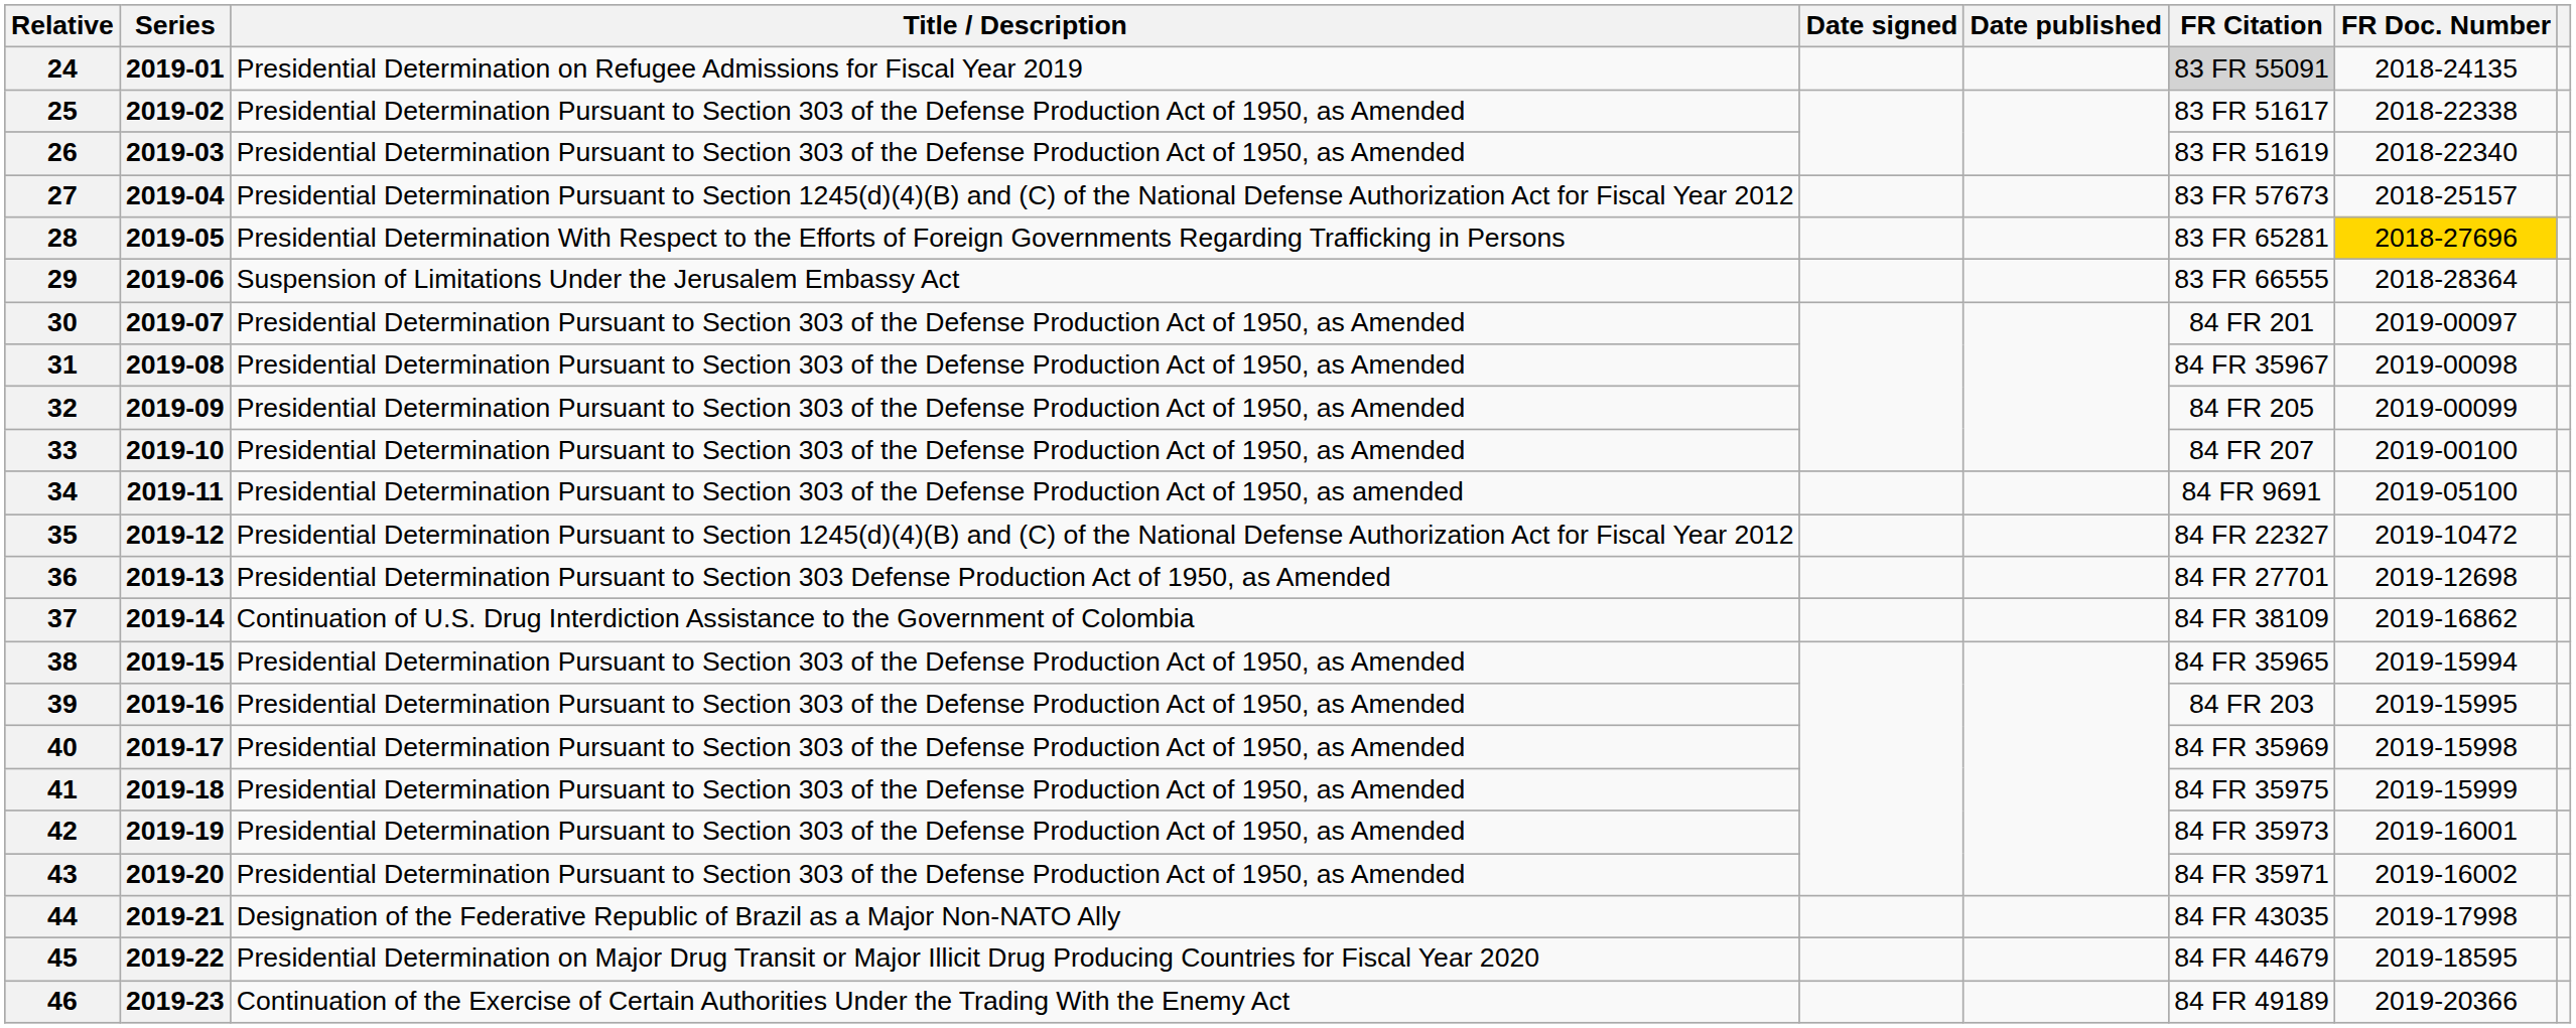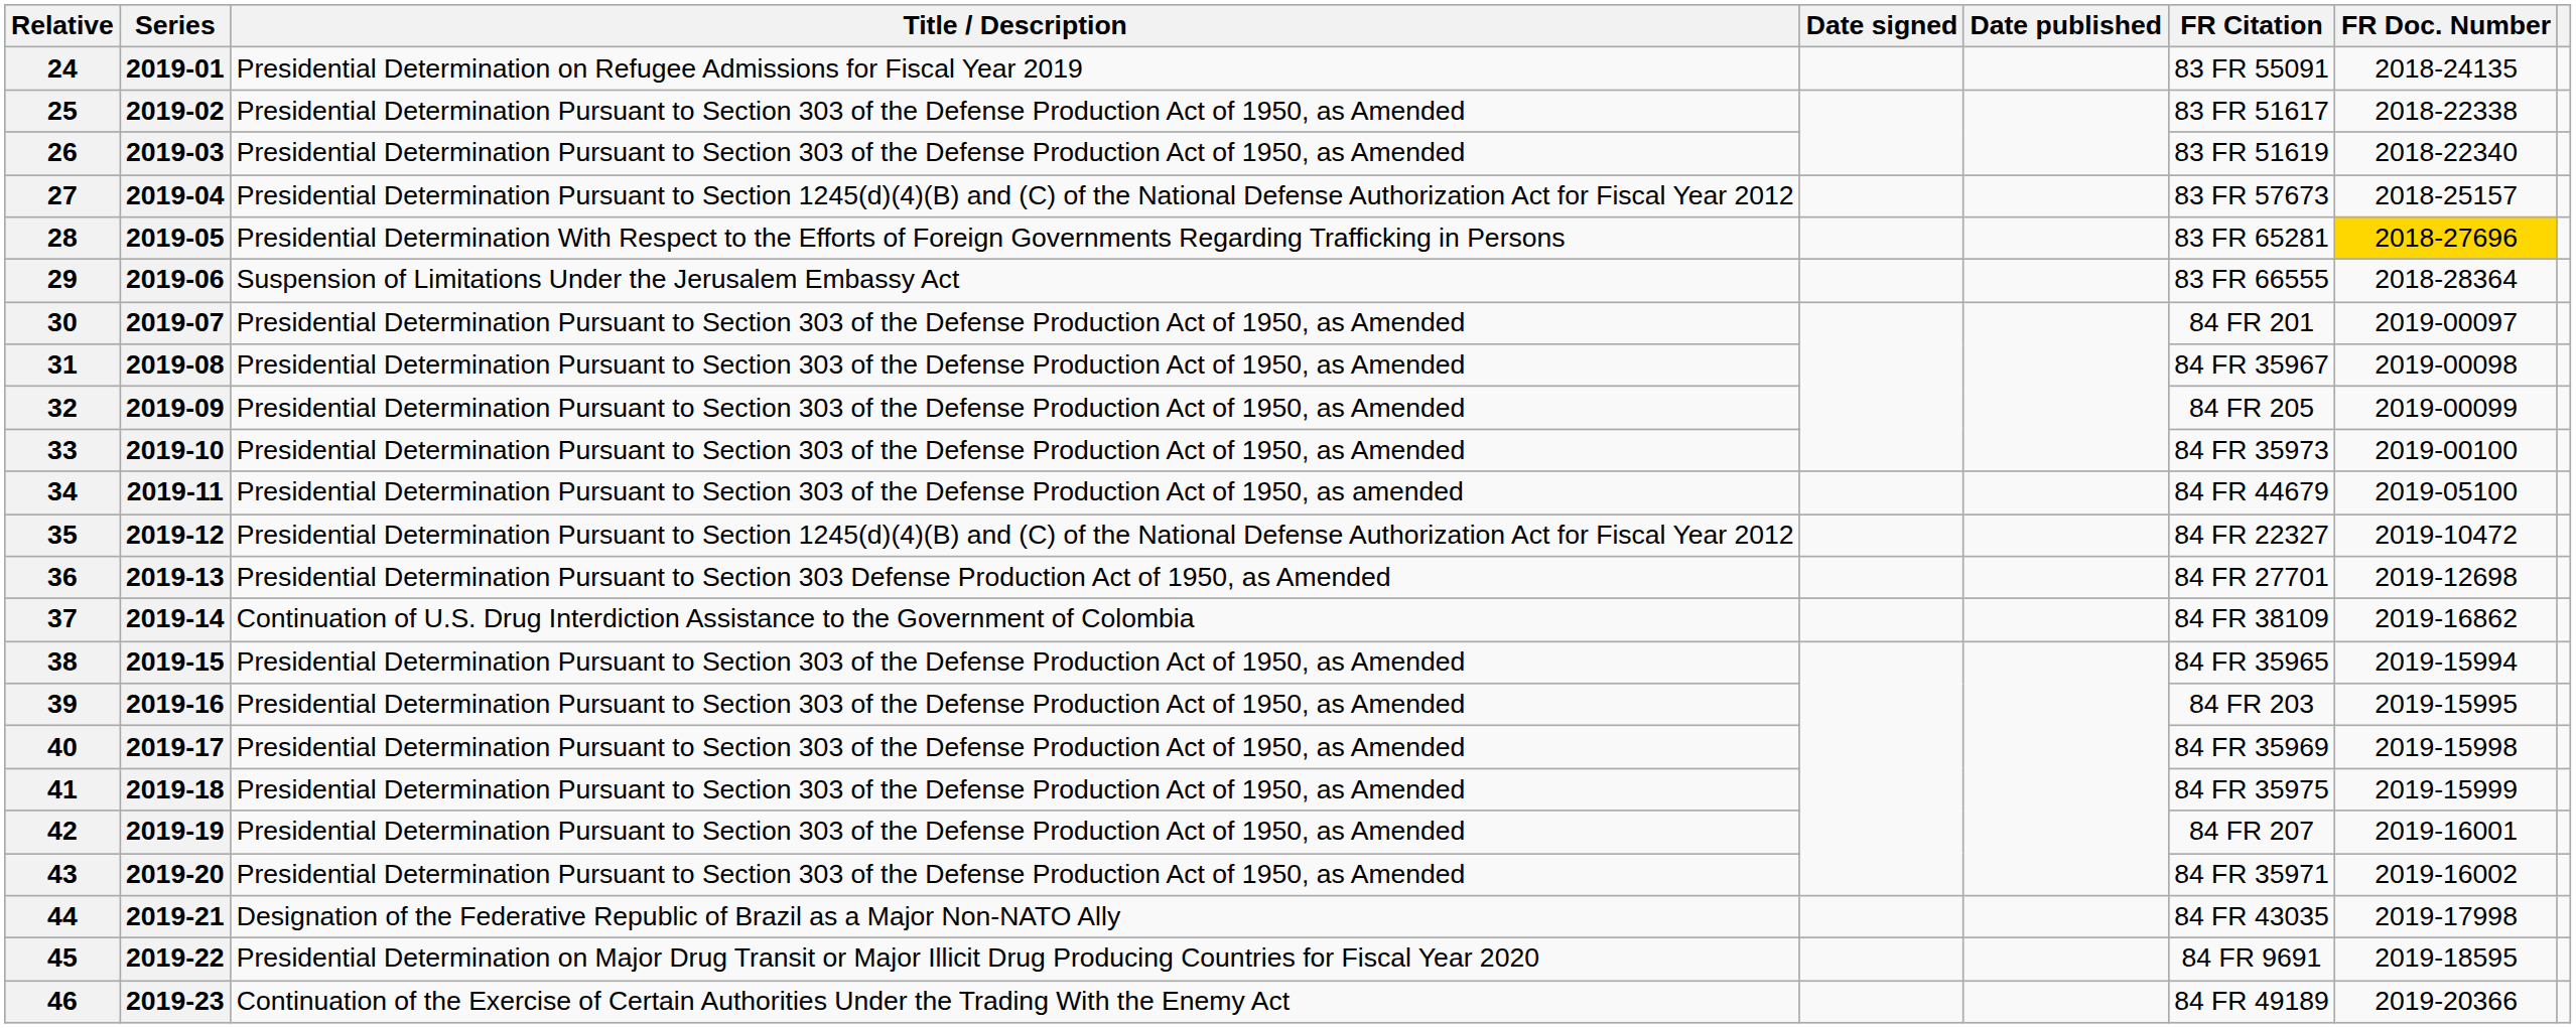24 | FR Citation: lightgrey background -> no background
33 | FR Citation: 84 FR 207 -> 84 FR 35973
34 | FR Citation: 84 FR 9691 -> 84 FR 44679
42 | FR Citation: 84 FR 35973 -> 84 FR 207
45 | FR Citation: 84 FR 44679 -> 84 FR 9691
